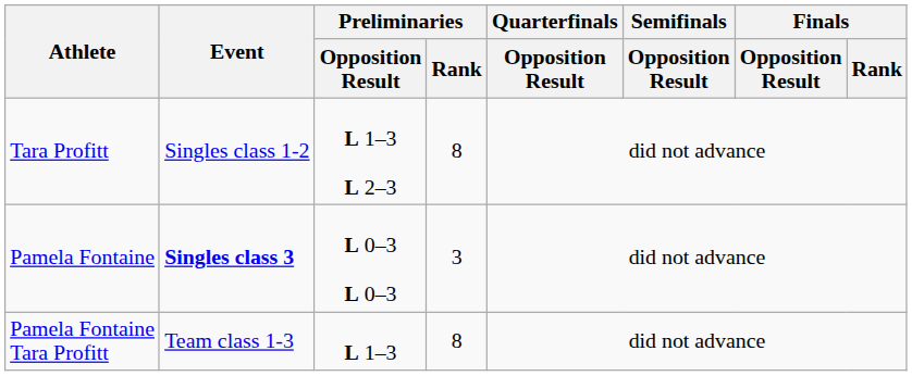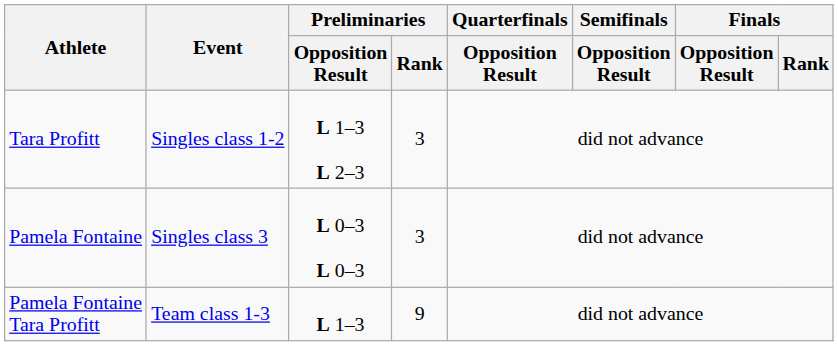Tara Profitt | Preliminaries / Rank: 8 -> 3
Pamela Fontaine | Event: bold -> normal
Pamela Fontaine Tara Profitt | Preliminaries / Rank: 8 -> 9
